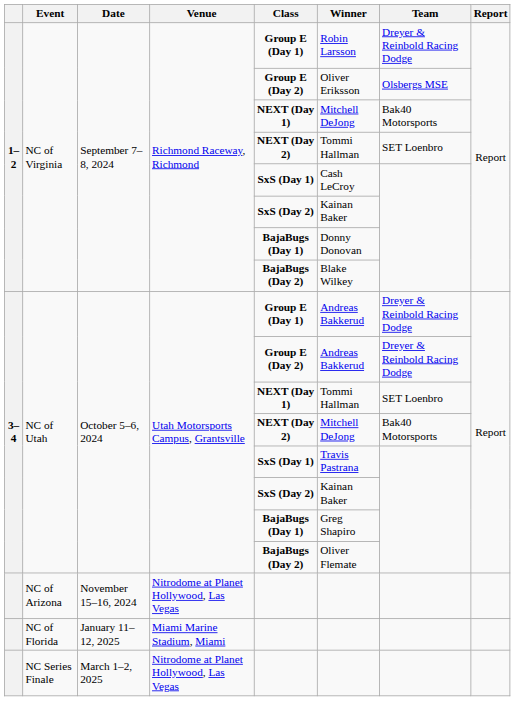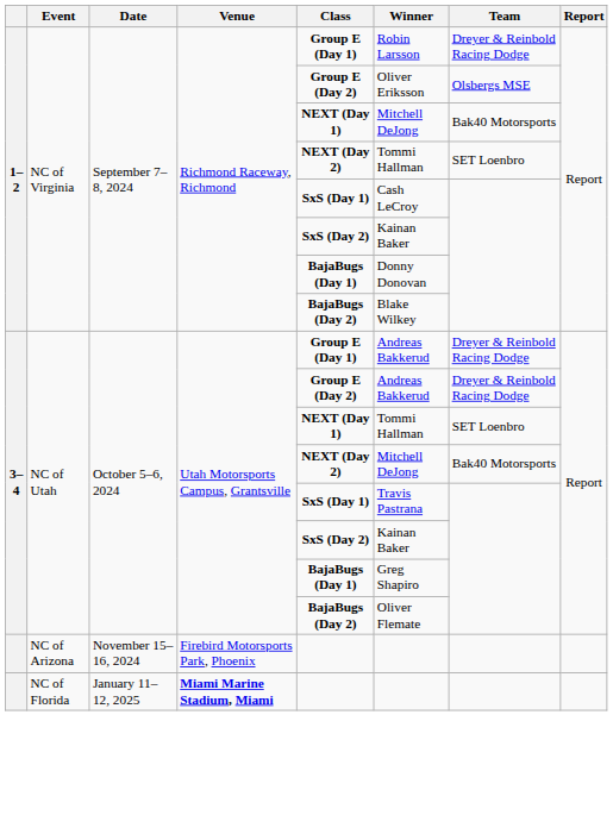NC of Arizona | Venue: Nitrodome at Planet Hollywood, Las Vegas -> Firebird Motorsports Park, Phoenix
NC of Florida | Venue: normal -> bold
- row: NC Series Finale | March 1–2, 2025 | Nitrodome at Planet Hollywood, Las Vegas
